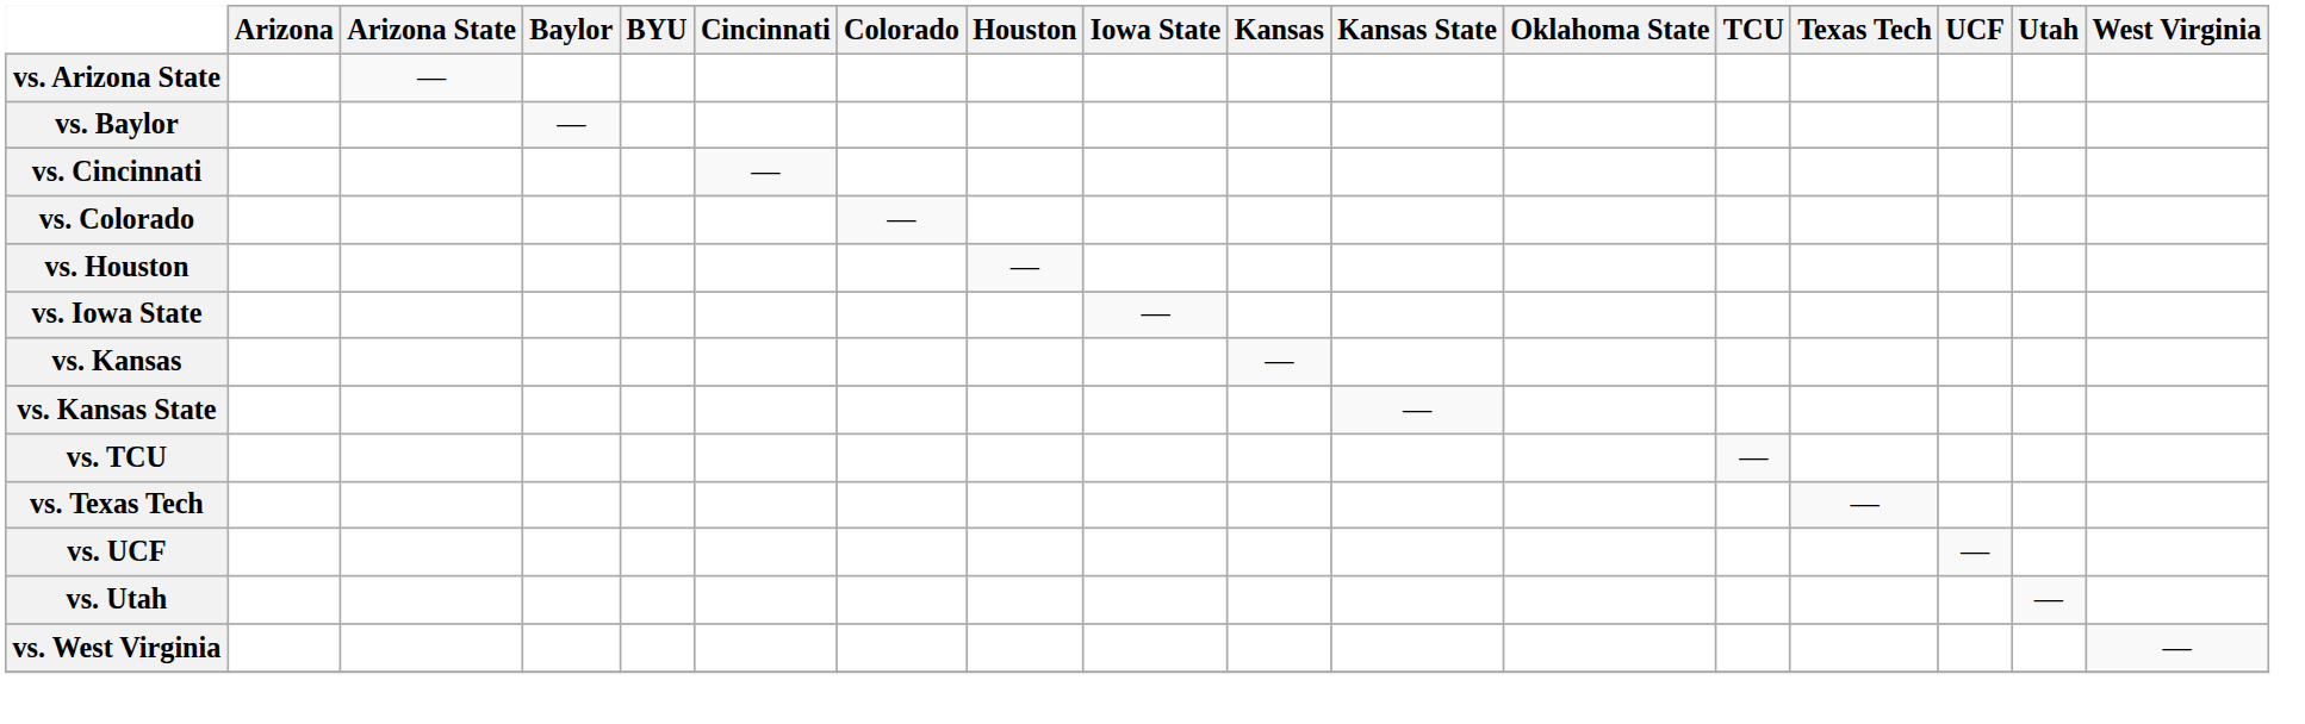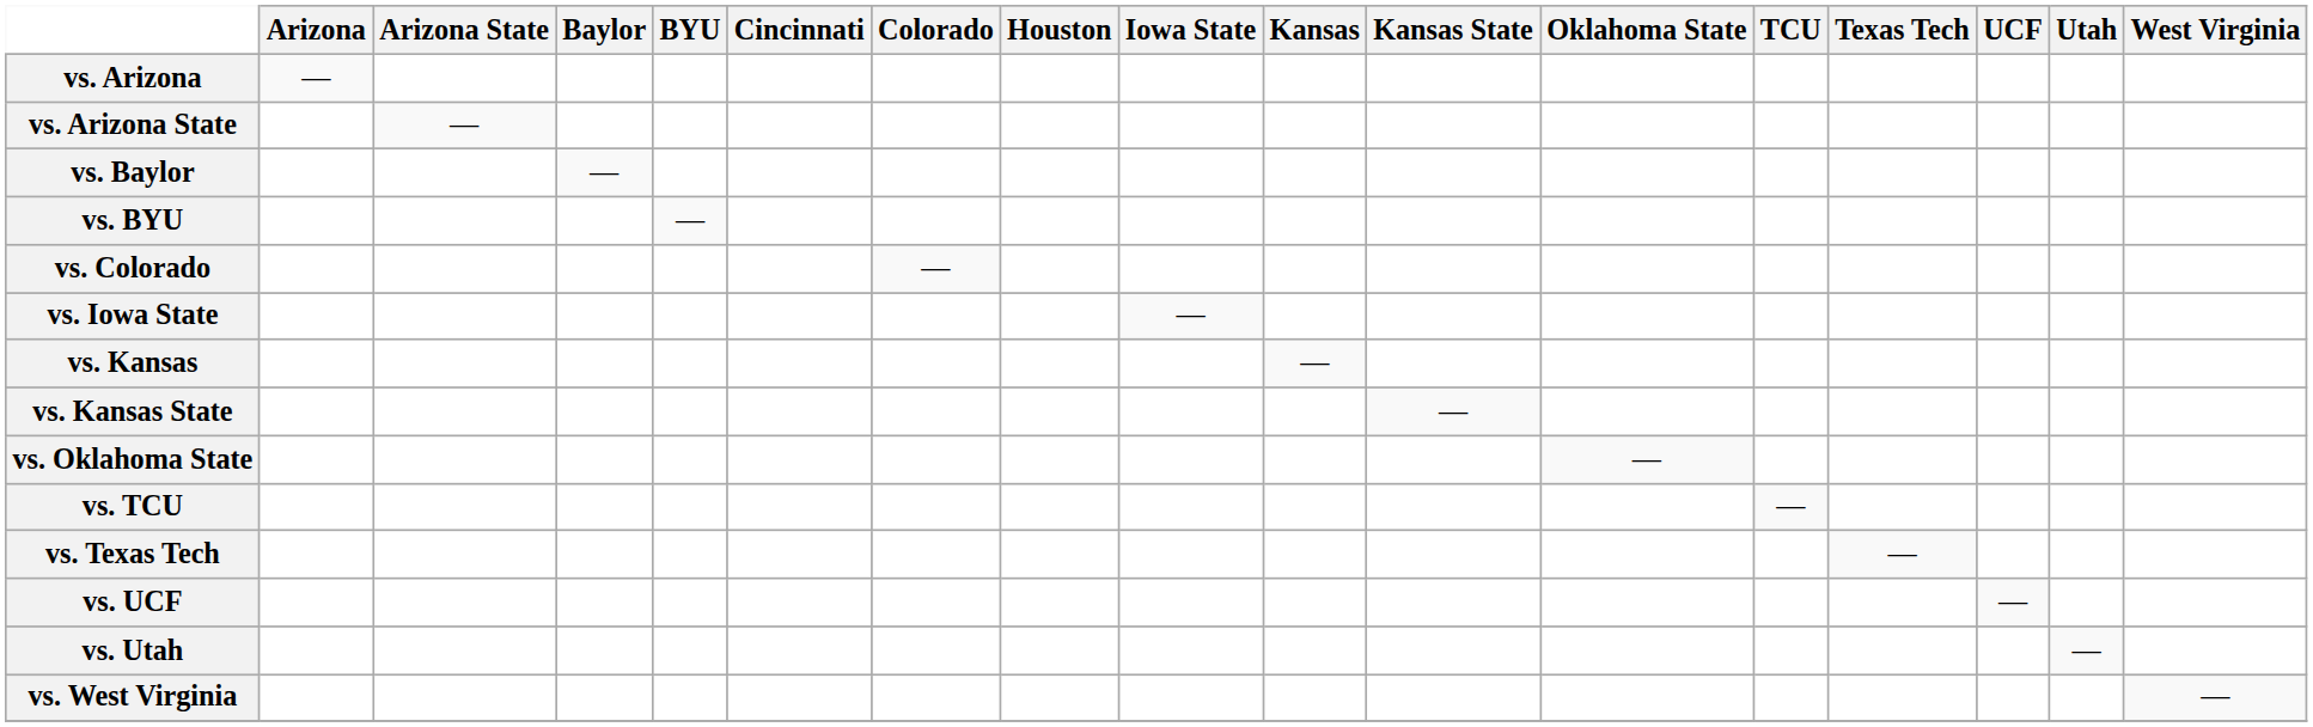+ row: vs. Arizona | —
+ row: vs. BYU | —
- row: vs. Cincinnati | —
- row: vs. Houston | —
+ row: vs. Oklahoma State | —
